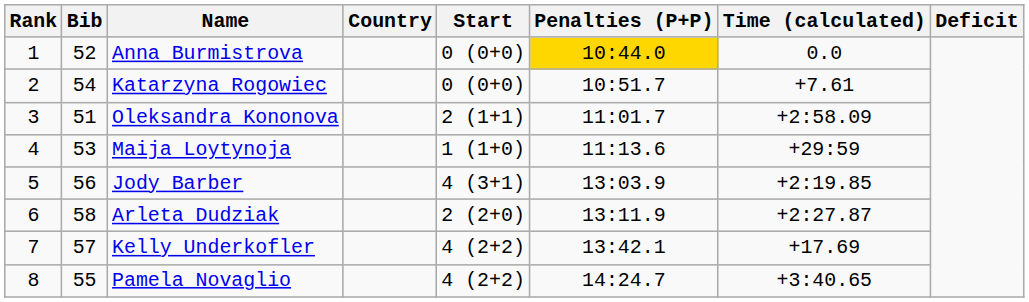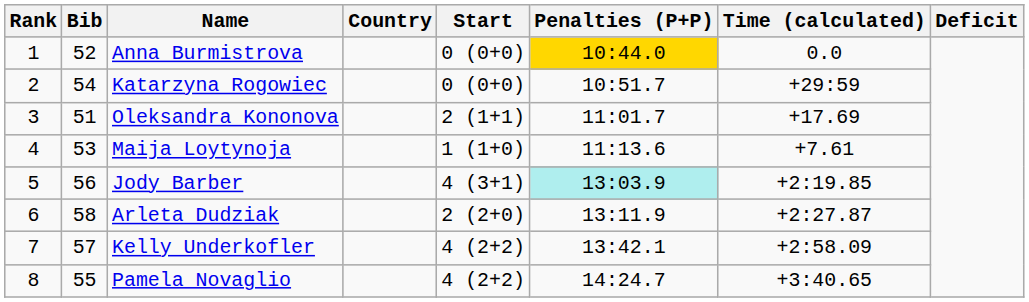Katarzyna Rogowiec | Time (calculated): +7.61 -> +29:59
Oleksandra Kononova | Time (calculated): +2:58.09 -> +17.69
Maija Loytynoja | Time (calculated): +29:59 -> +7.61
Jody Barber | Penalties (P+P): no background -> paleturquoise background
Kelly Underkofler | Time (calculated): +17.69 -> +2:58.09
